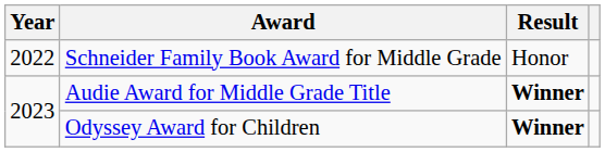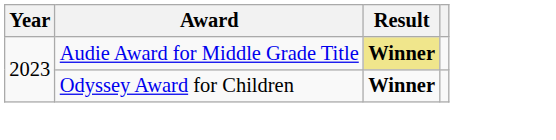- row: 2022 | Schneider Family Book Award for Middle Grade | Honor
Audie Award for Middle Grade Title | Result: no background -> khaki background
